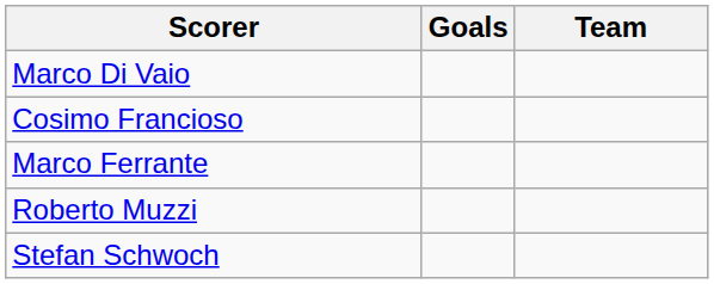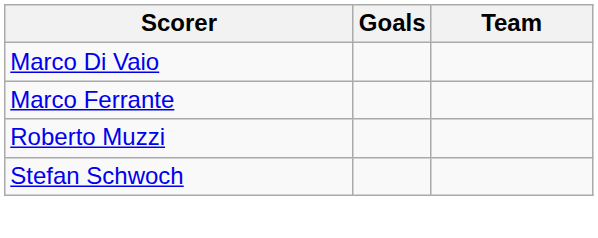- row: Cosimo Francioso
